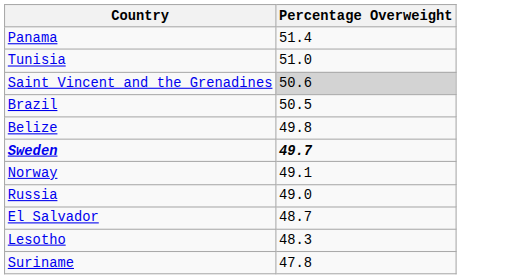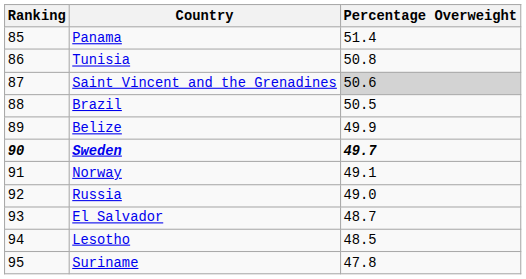+ column: Ranking | 85 | 86 | 87 | 88 | 89 | 90 | 91 | 92 | 93 | 94 | 95
Tunisia | Percentage Overweight: 51.0 -> 50.8
Belize | Percentage Overweight: 49.8 -> 49.9
Lesotho | Percentage Overweight: 48.3 -> 48.5
